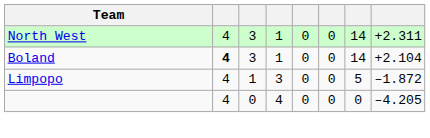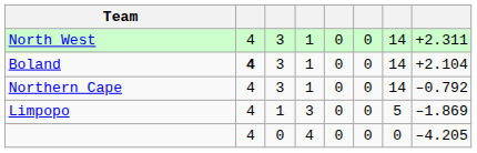+ row: Northern Cape | 4 | 3 | 1 | 0 | 0 | 14 | –0.792
Limpopo | column 8: –1.872 -> –1.869
